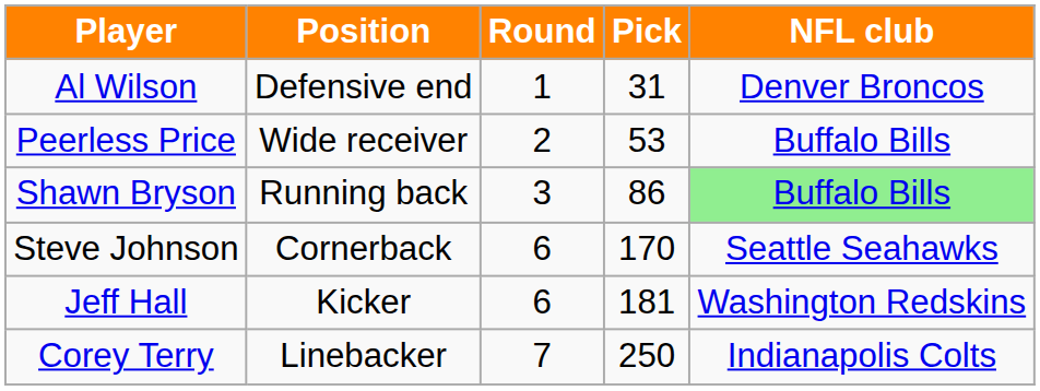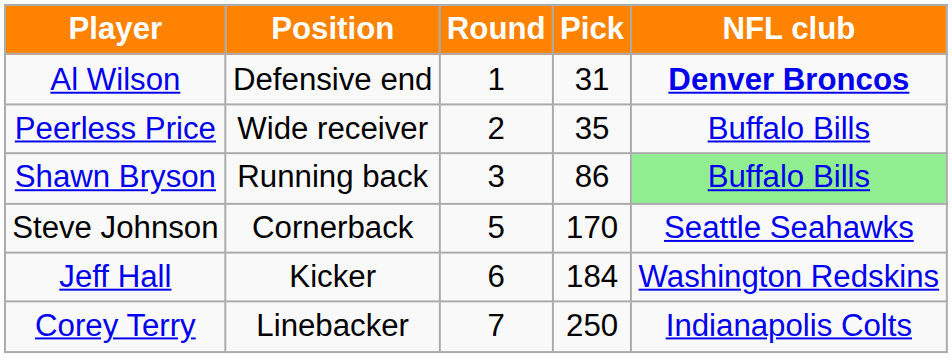Al Wilson | NFL club: normal -> bold
Peerless Price | Pick: 53 -> 35
Steve Johnson | Round: 6 -> 5
Jeff Hall | Pick: 181 -> 184
